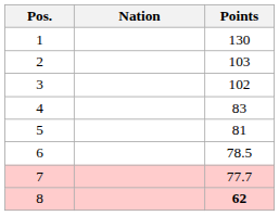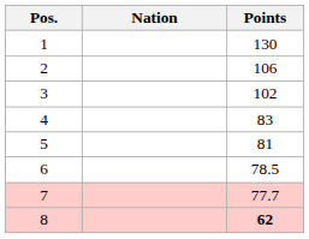2 | Points: 103 -> 106
